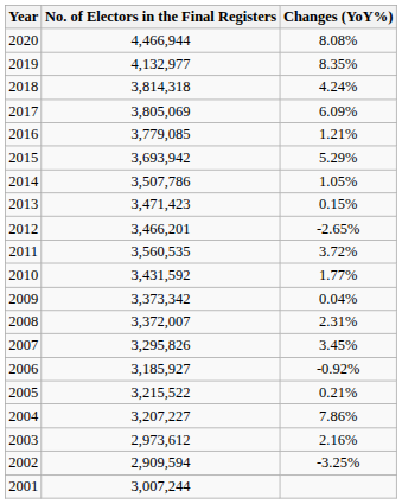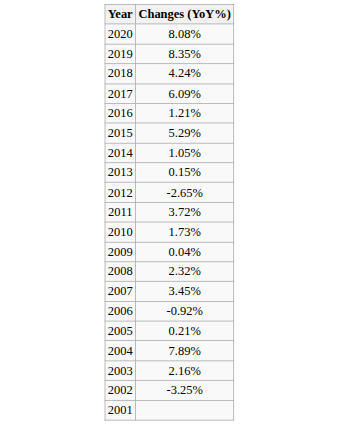- column: No. of Electors in the Final Registers | 4,466,944 | 4,132,977 | 3,814,318 | 3,805,069 | 3,779,085 | 3,693,942 | 3,507,786 | 3,471,423 | 3,466,201 | 3,560,535 | 3,431,592 | 3,373,342 | 3,372,007 | 3,295,826 | 3,185,927 | 3,215,522 | 3,207,227 | 2,973,612 | 2,909,594 | 3,007,244
2010 | Changes (YoY%): 1.77% -> 1.73%
2008 | Changes (YoY%): 2.31% -> 2.32%
2004 | Changes (YoY%): 7.86% -> 7.89%
